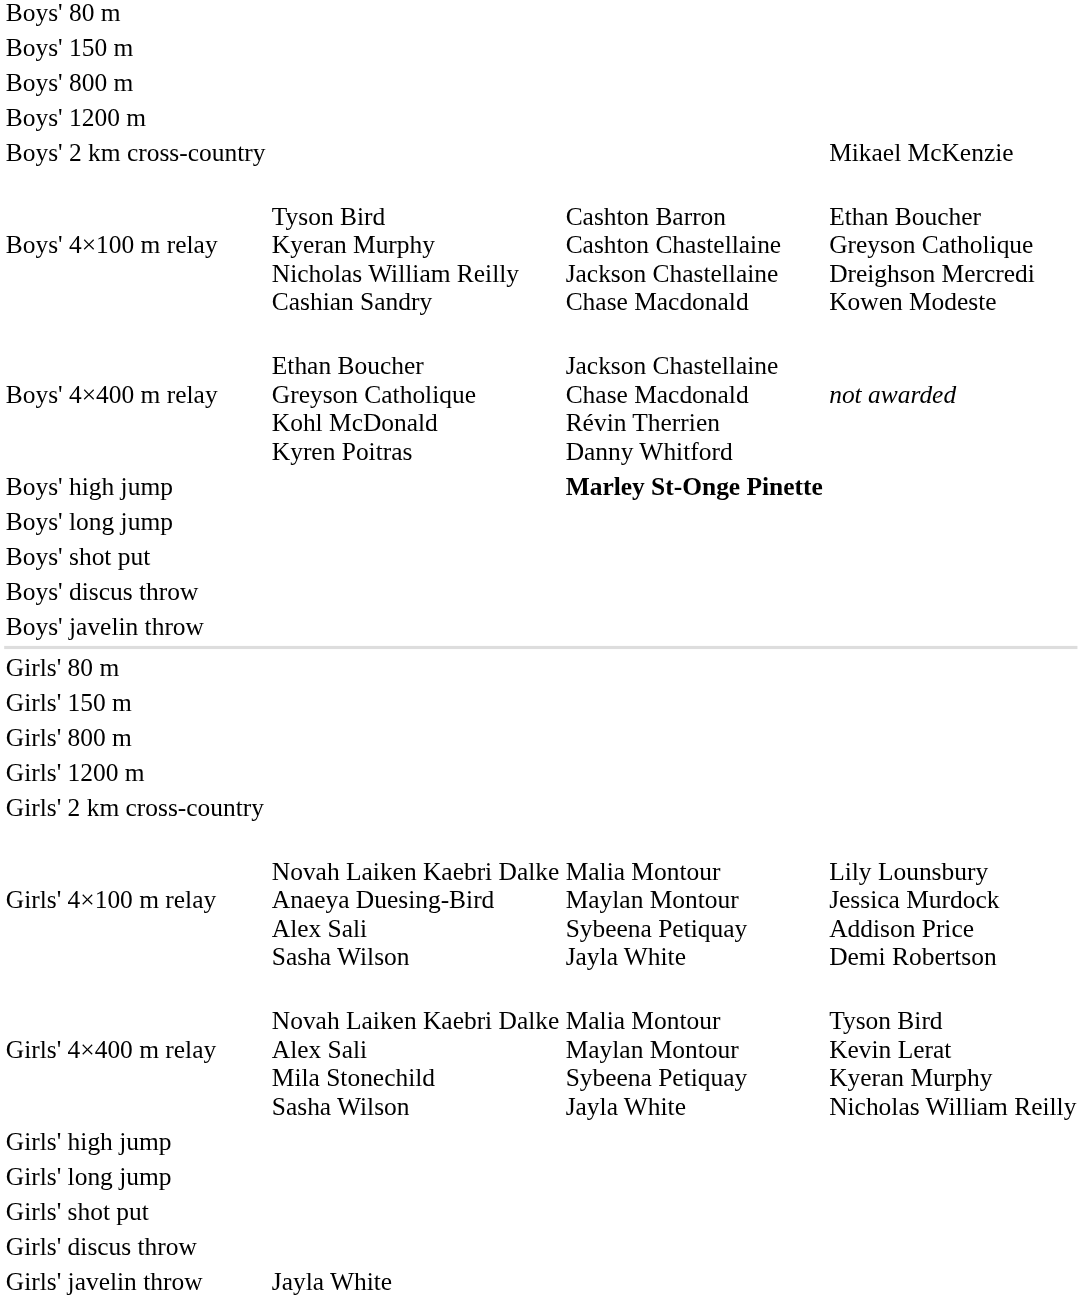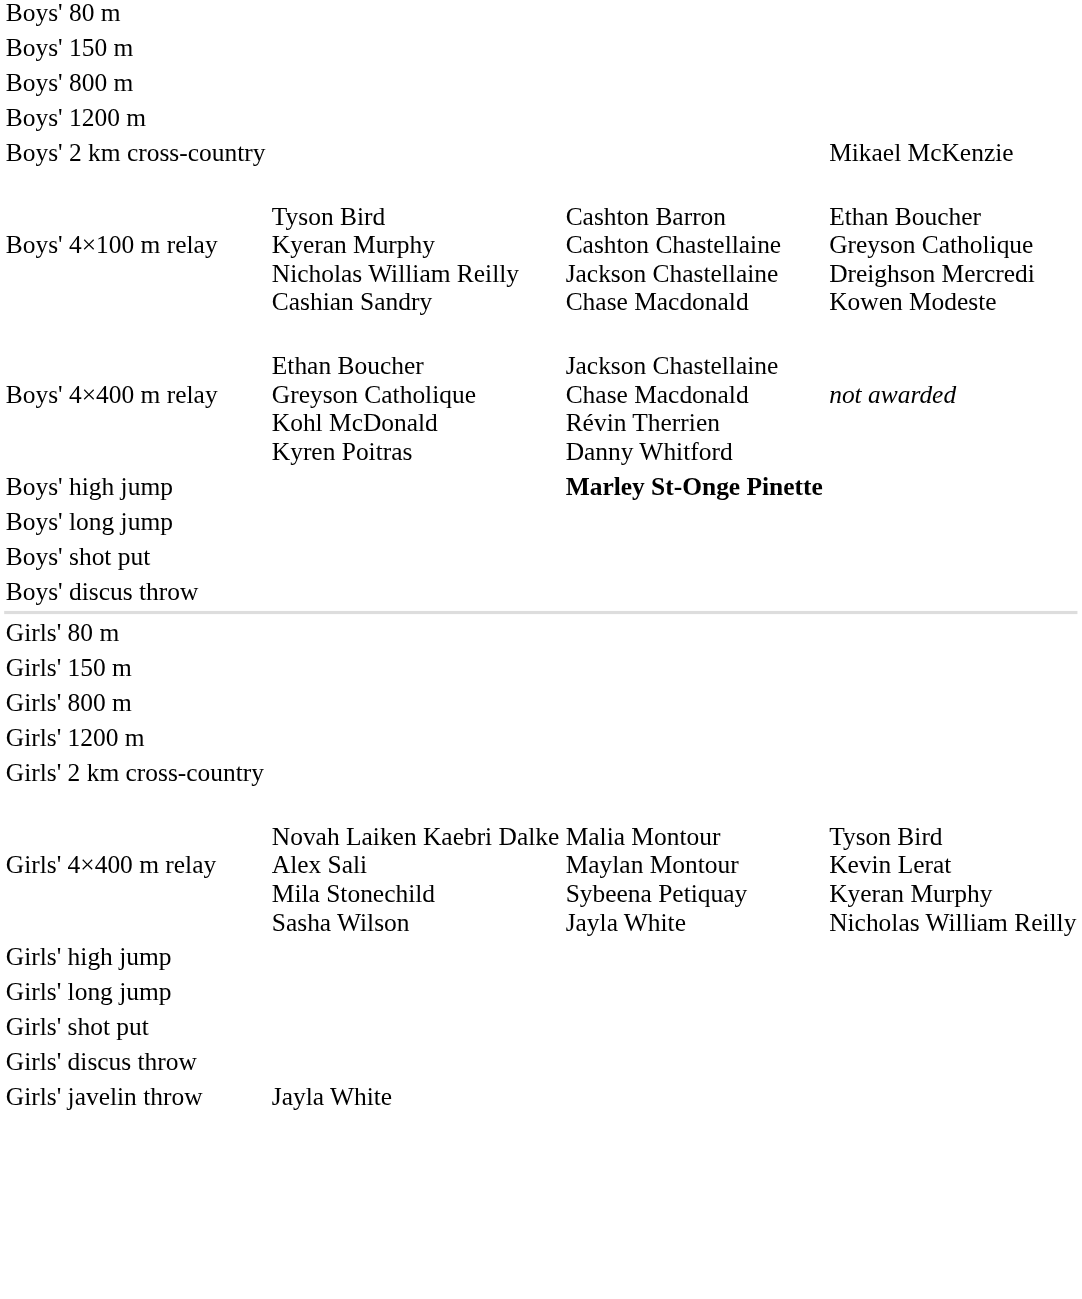- row: Boys' javelin throw
- row: Girls' 4×100 m relay | Novah Laiken Kaebri Dalke Anaeya Duesing-Bird Alex Sali Sasha Wilson | Malia Montour Maylan Montour Sybeena Petiquay Jayla White | Lily Lounsbury Jessica Murdock Addison Price Demi Robertson
